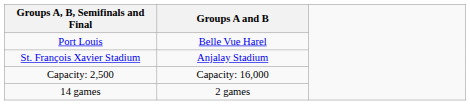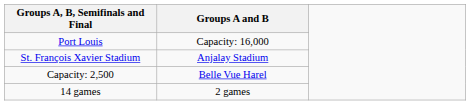Port Louis | Groups A and B: Belle Vue Harel -> Capacity: 16,000
Capacity: 2,500 | Groups A and B: Capacity: 16,000 -> Belle Vue Harel
